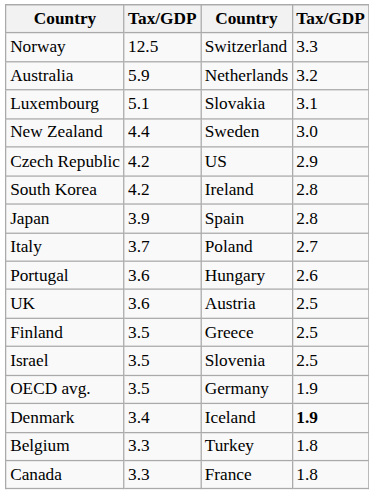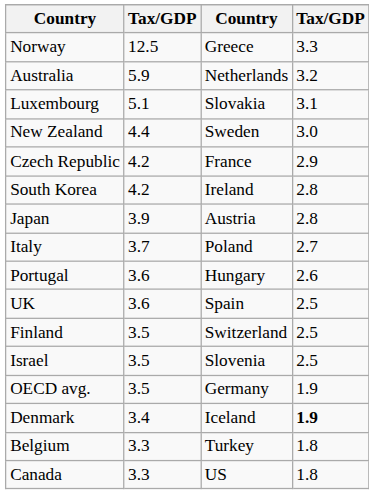Norway | column 3: Switzerland -> Greece
Czech Republic | column 3: US -> France
Japan | column 3: Spain -> Austria
UK | column 3: Austria -> Spain
Finland | column 3: Greece -> Switzerland
Canada | column 3: France -> US
